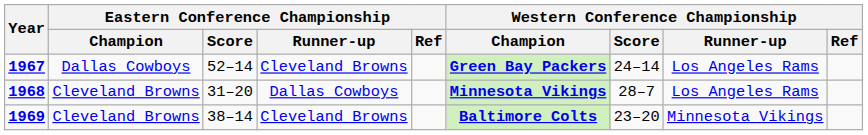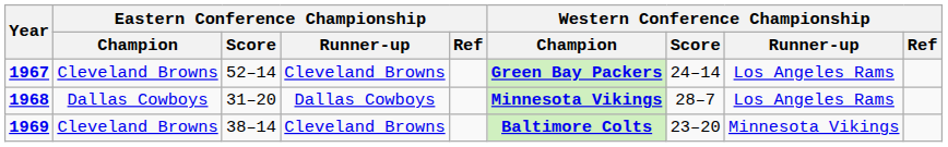1967 | Eastern Conference Championship / Champion: Dallas Cowboys -> Cleveland Browns
1968 | Eastern Conference Championship / Champion: Cleveland Browns -> Dallas Cowboys
